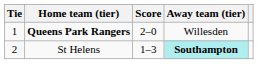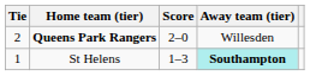Queens Park Rangers | Tie: 1 -> 2
St Helens | Tie: 2 -> 1
